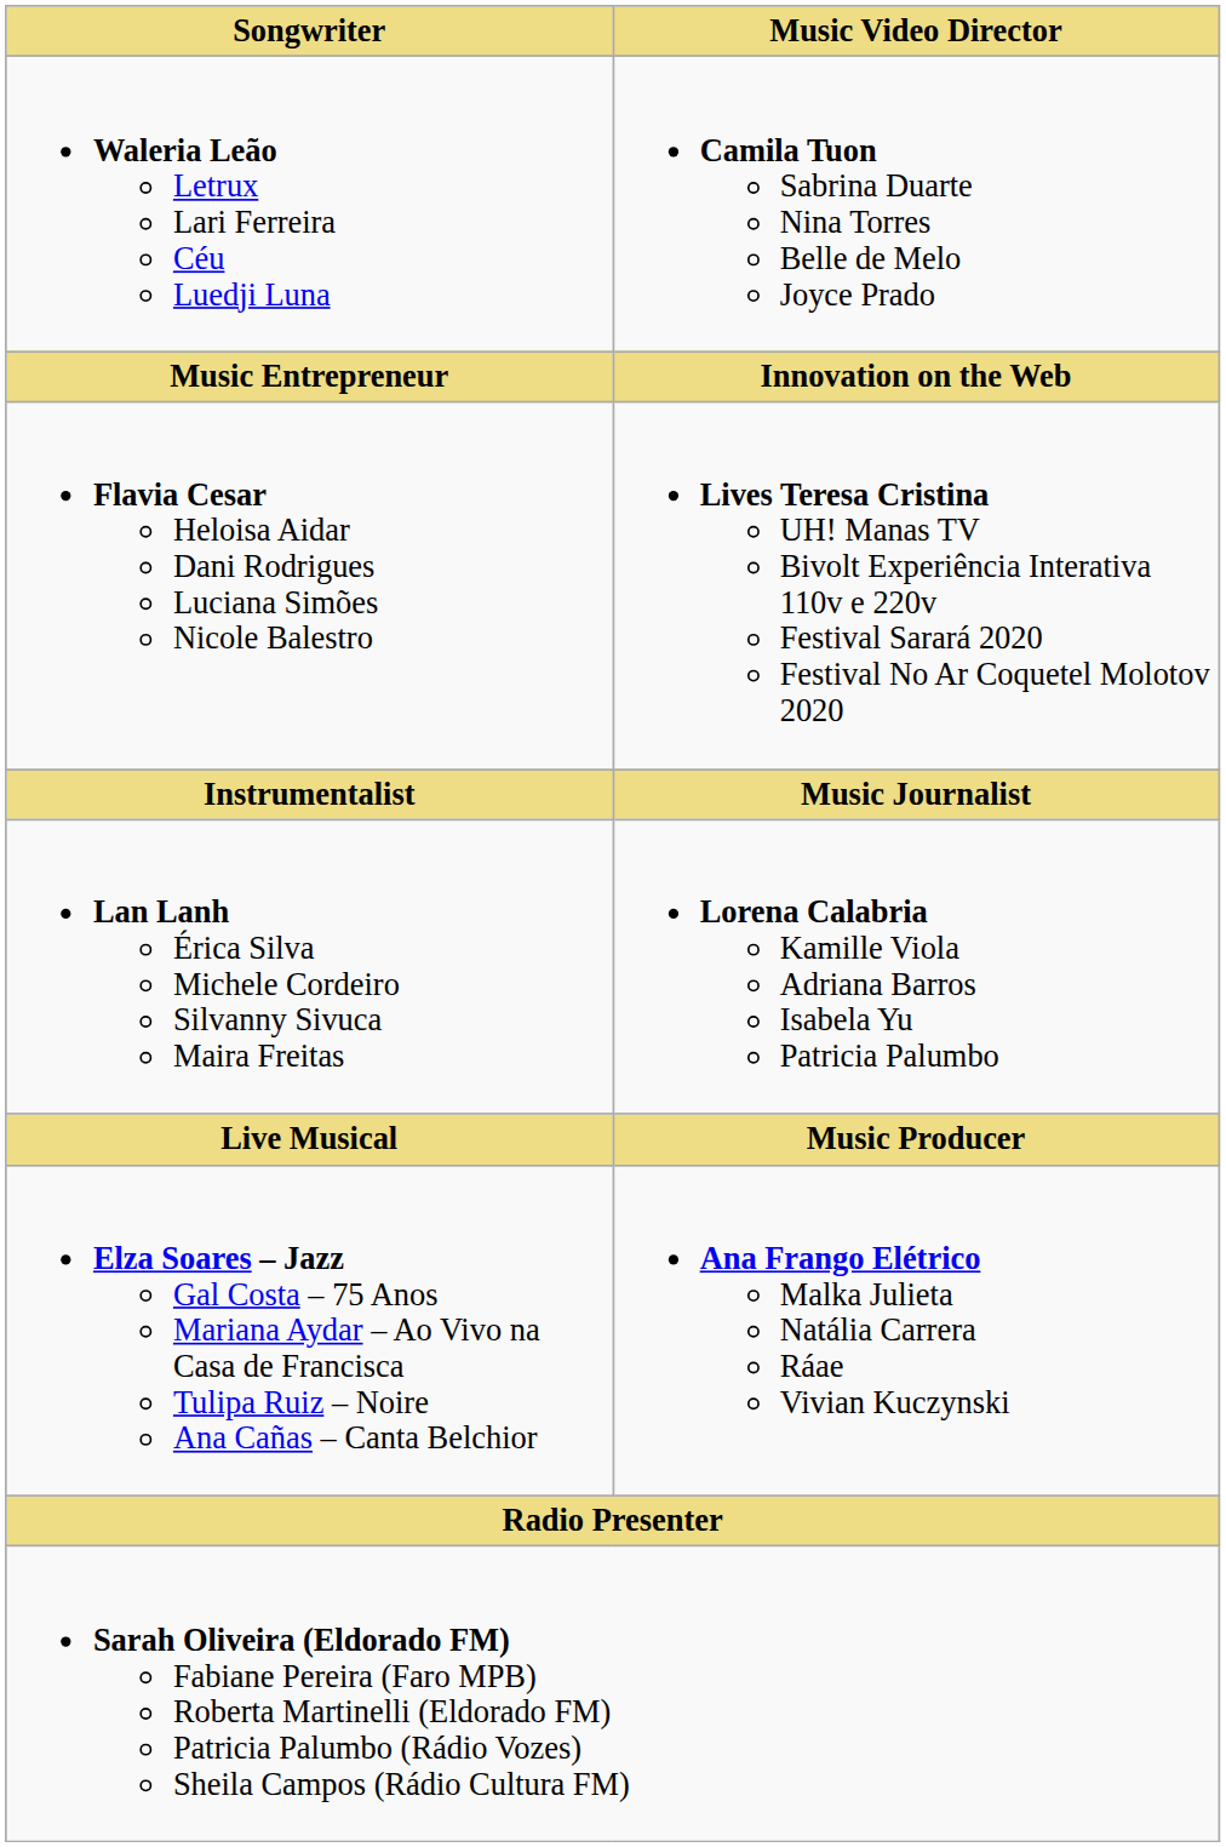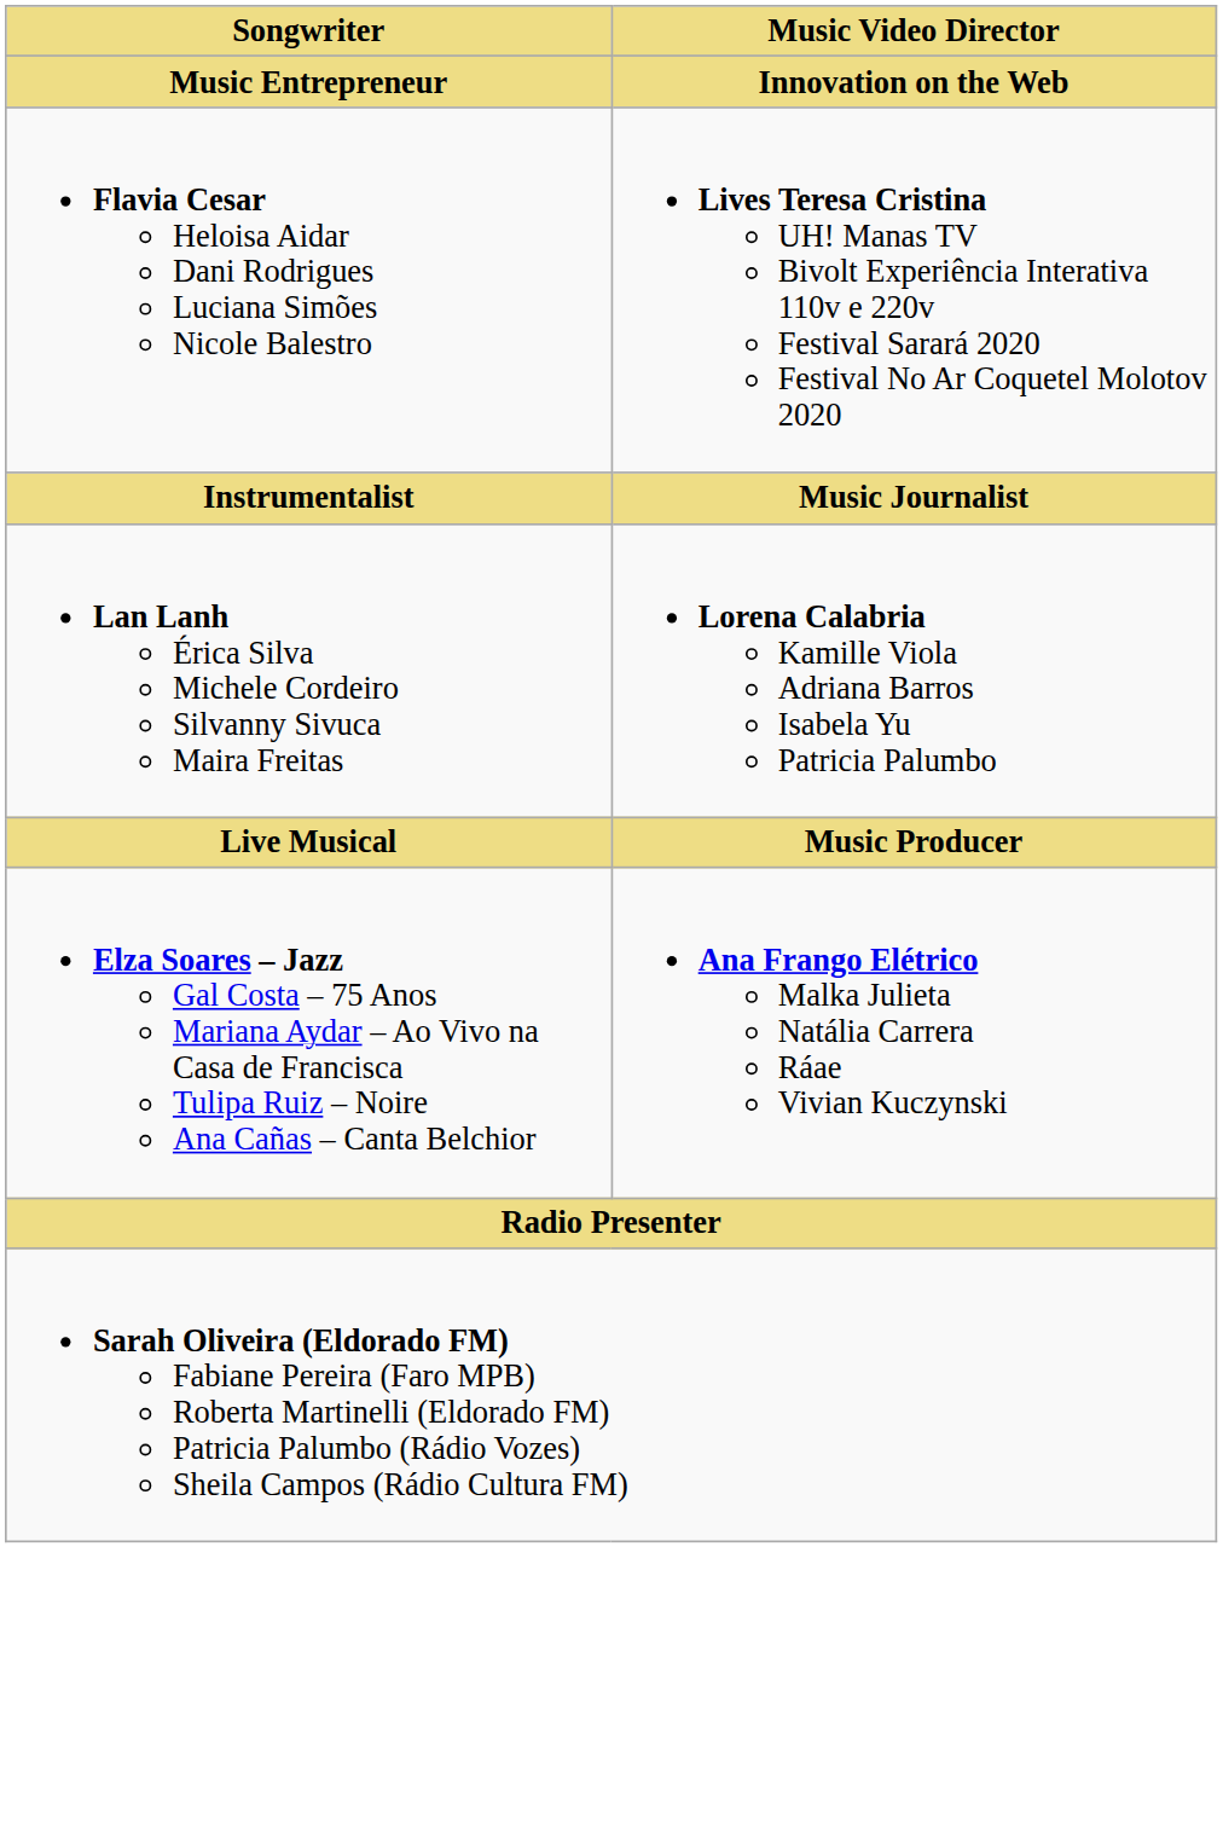- row: Waleria Leão Letrux Lari Ferreira Céu Luedji Luna | Camila Tuon Sabrina Duarte Nina Torres Belle de Melo Joyce Prado
